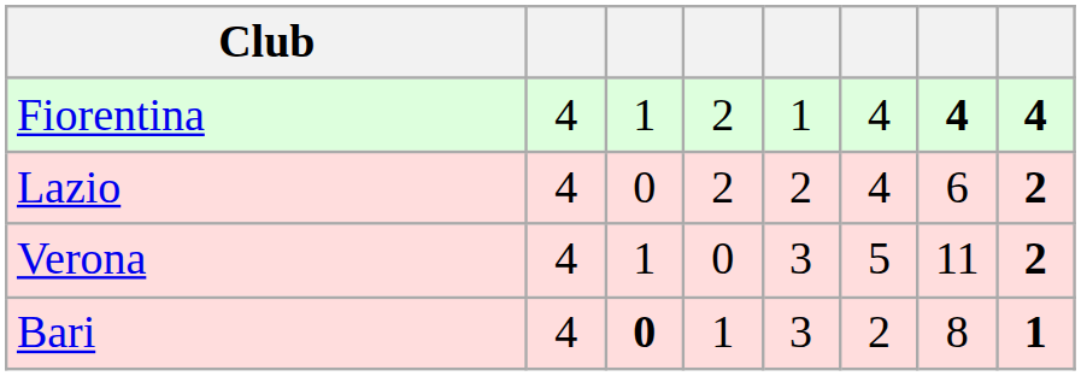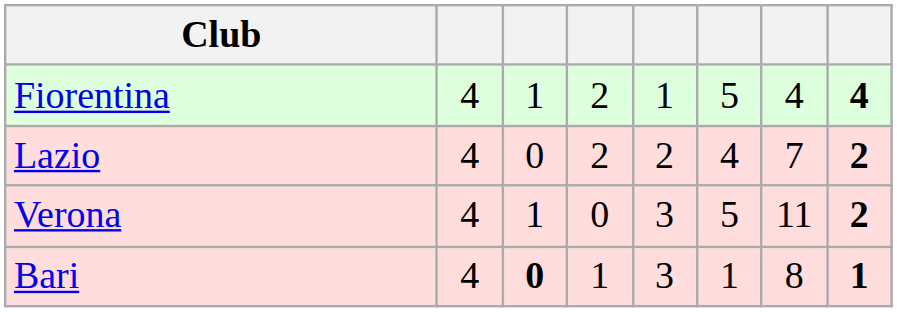Fiorentina | column 6: 4 -> 5
Fiorentina | column 7: bold -> normal
Lazio | column 7: 6 -> 7
Bari | column 6: 2 -> 1
